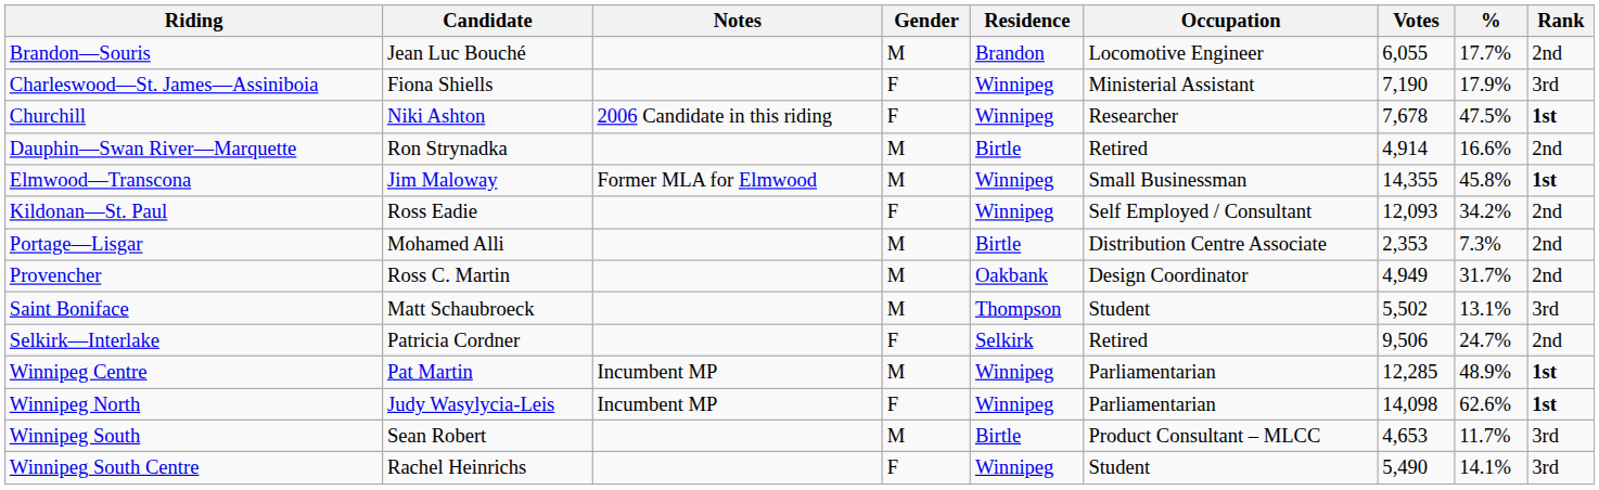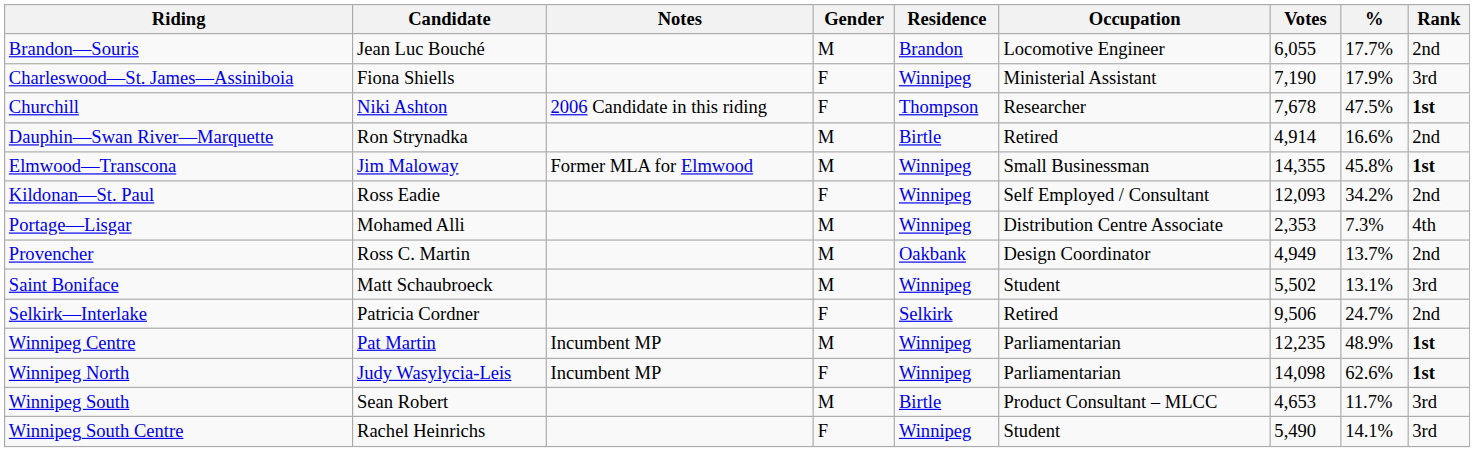Churchill | Residence: Winnipeg -> Thompson
Portage—Lisgar | Residence: Birtle -> Winnipeg
Portage—Lisgar | Rank: 2nd -> 4th
Provencher | %: 31.7% -> 13.7%
Saint Boniface | Residence: Thompson -> Winnipeg
Winnipeg Centre | Votes: 12,285 -> 12,235
